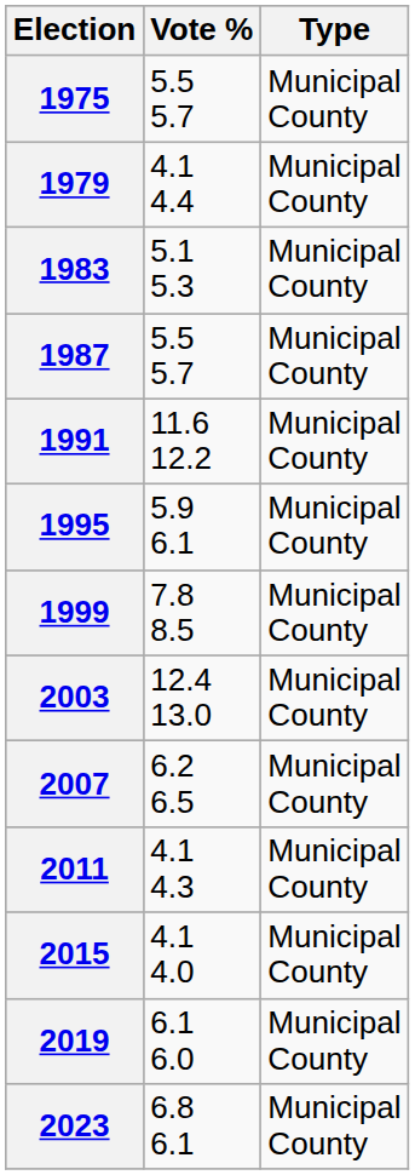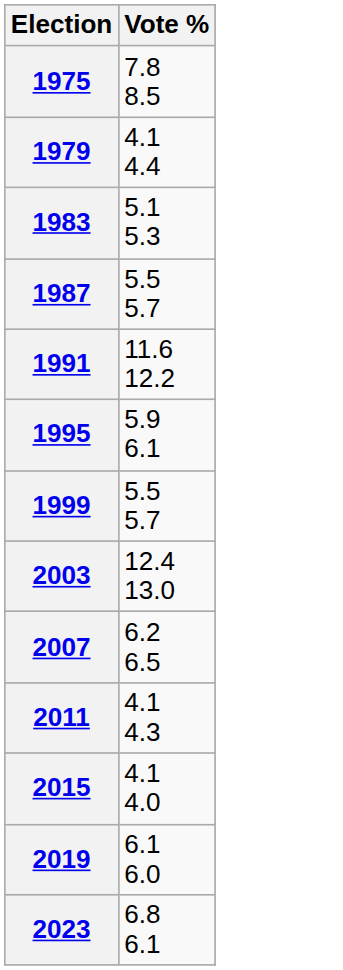- column: Type | Municipal County | Municipal County | Municipal County | Municipal County | Municipal County | Municipal County | Municipal County | Municipal County | Municipal County | Municipal County | Municipal County | Municipal County | Municipal County
1975 | Vote %: 5.5 5.7 -> 7.8 8.5
1999 | Vote %: 7.8 8.5 -> 5.5 5.7
